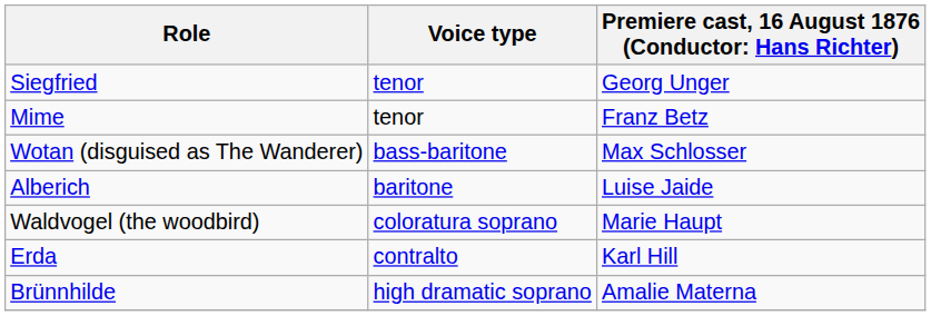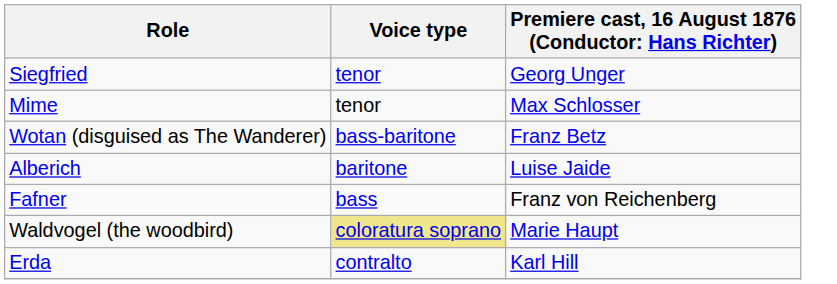Mime | column 3: Franz Betz -> Max Schlosser
Wotan (disguised as The Wanderer) | column 3: Max Schlosser -> Franz Betz
+ row: Fafner | bass | Franz von Reichenberg
Waldvogel (the woodbird) | Voice type: no background -> khaki background
- row: Brünnhilde | high dramatic soprano | Amalie Materna
